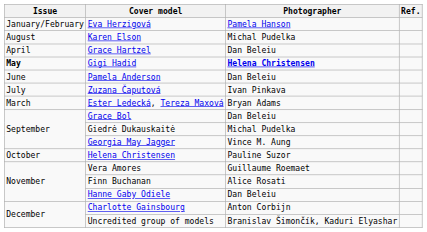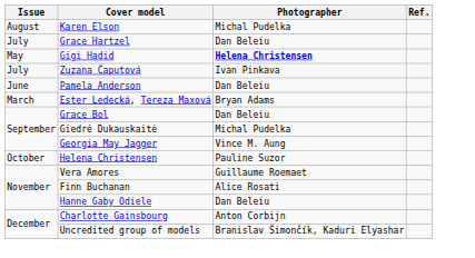- row: January/February | Eva Herzigová | Pamela Hanson
Grace Hartzel | Issue: April -> July
Gigi Hadid | Issue: bold -> normal
rows swapped: Pamela Anderson <-> Zuzana Čaputová
